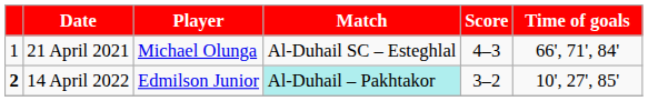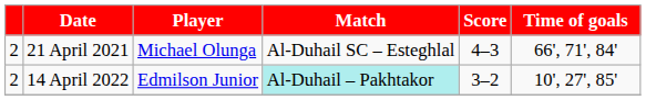21 April 2021 | column 1: 1 -> 2
14 April 2022 | column 1: bold -> normal
